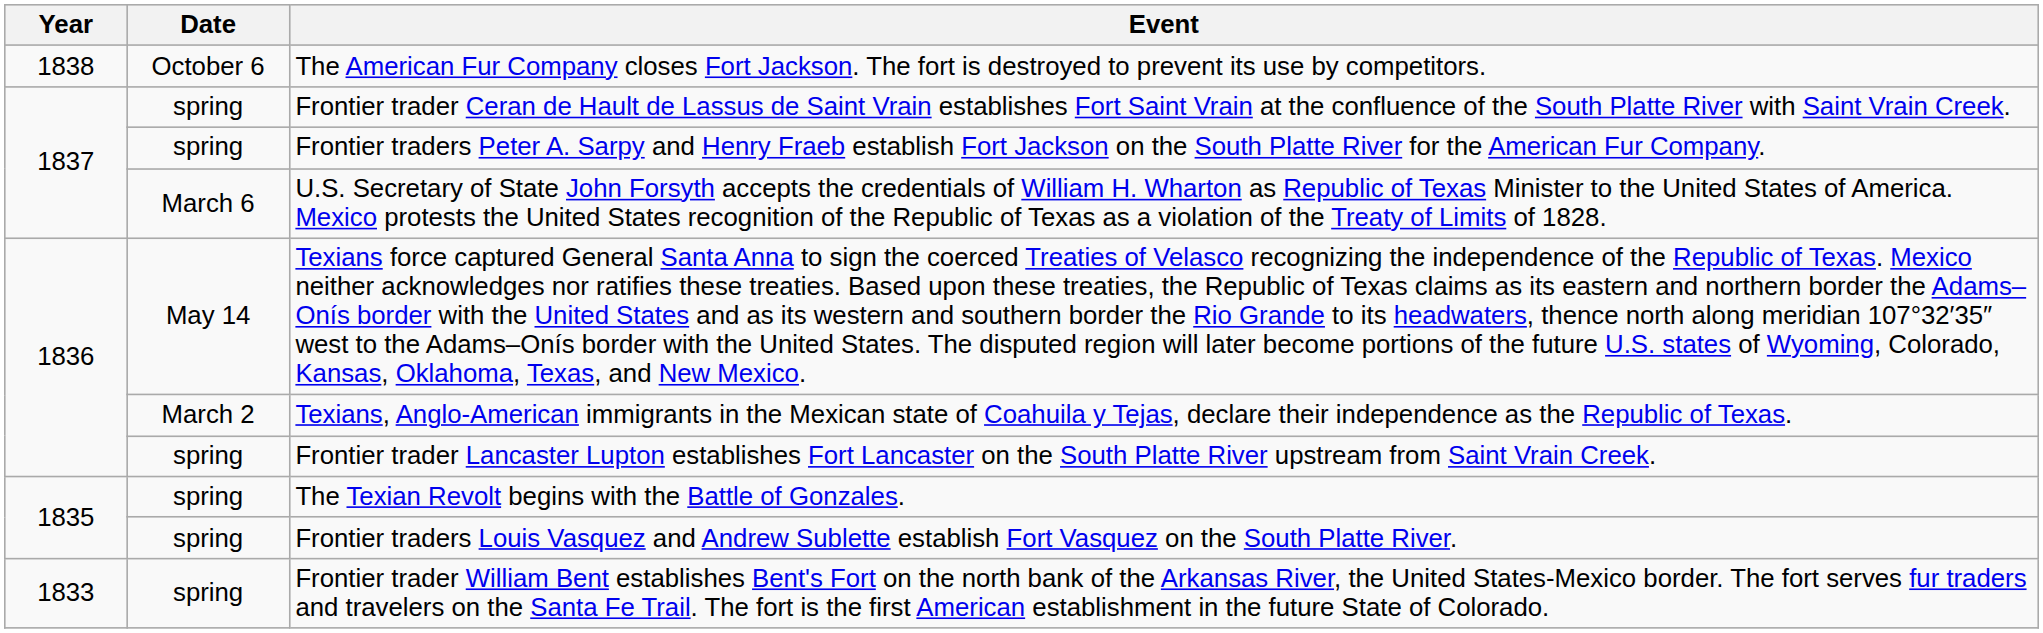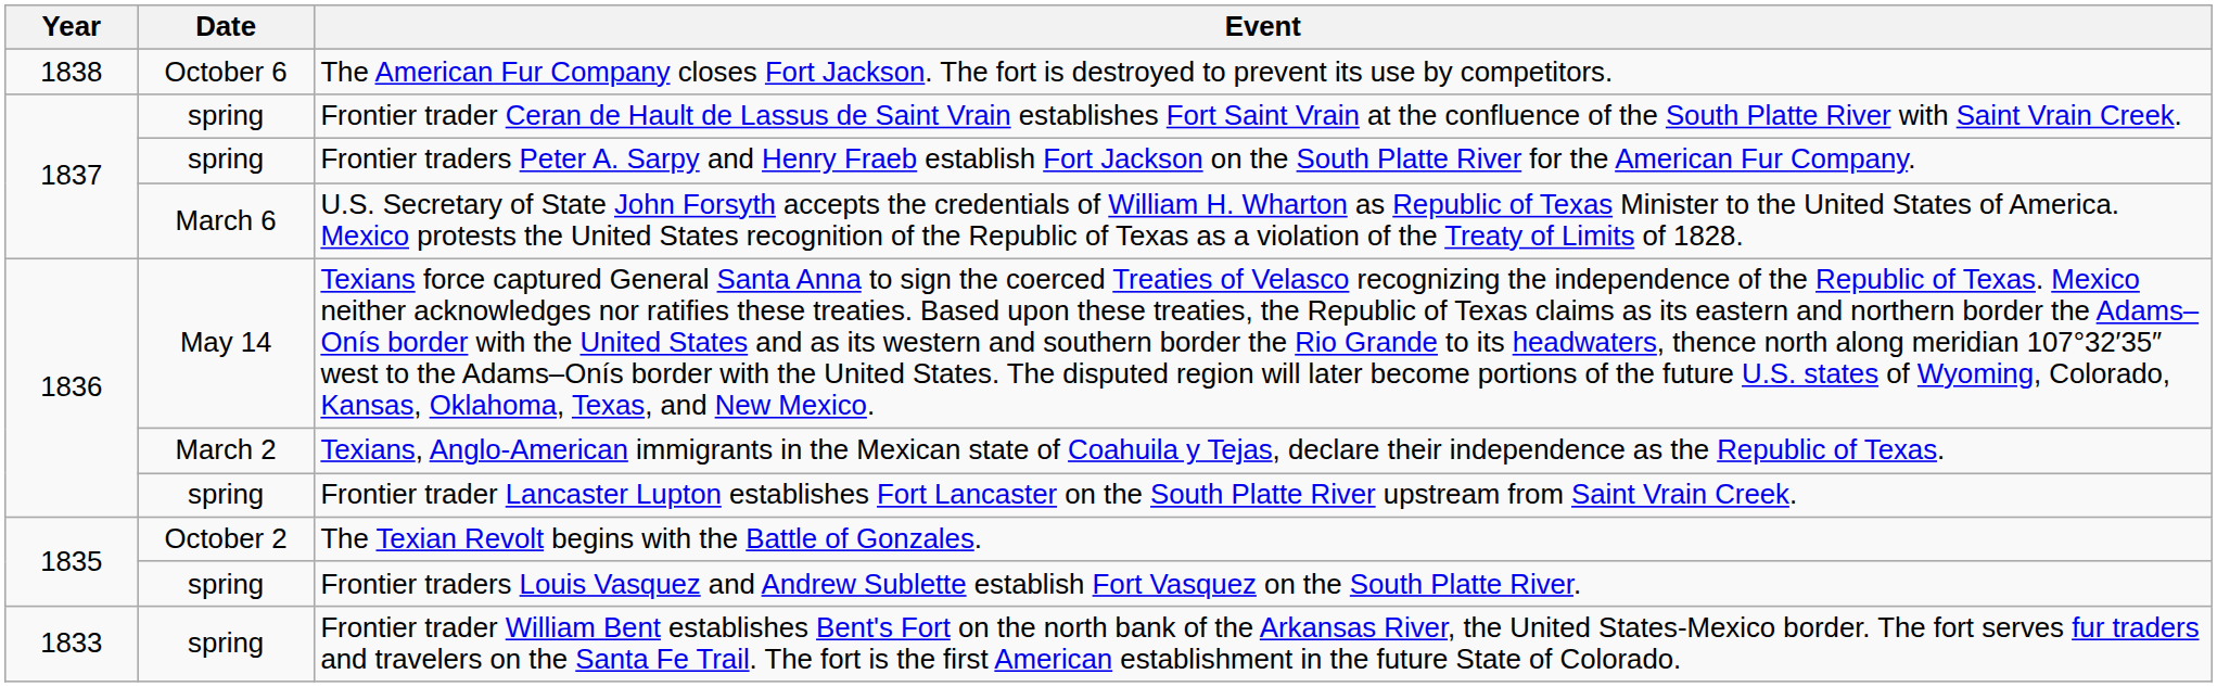The Texian Revolt begins with the Battle of Gonzales. | Date: spring -> October 2
